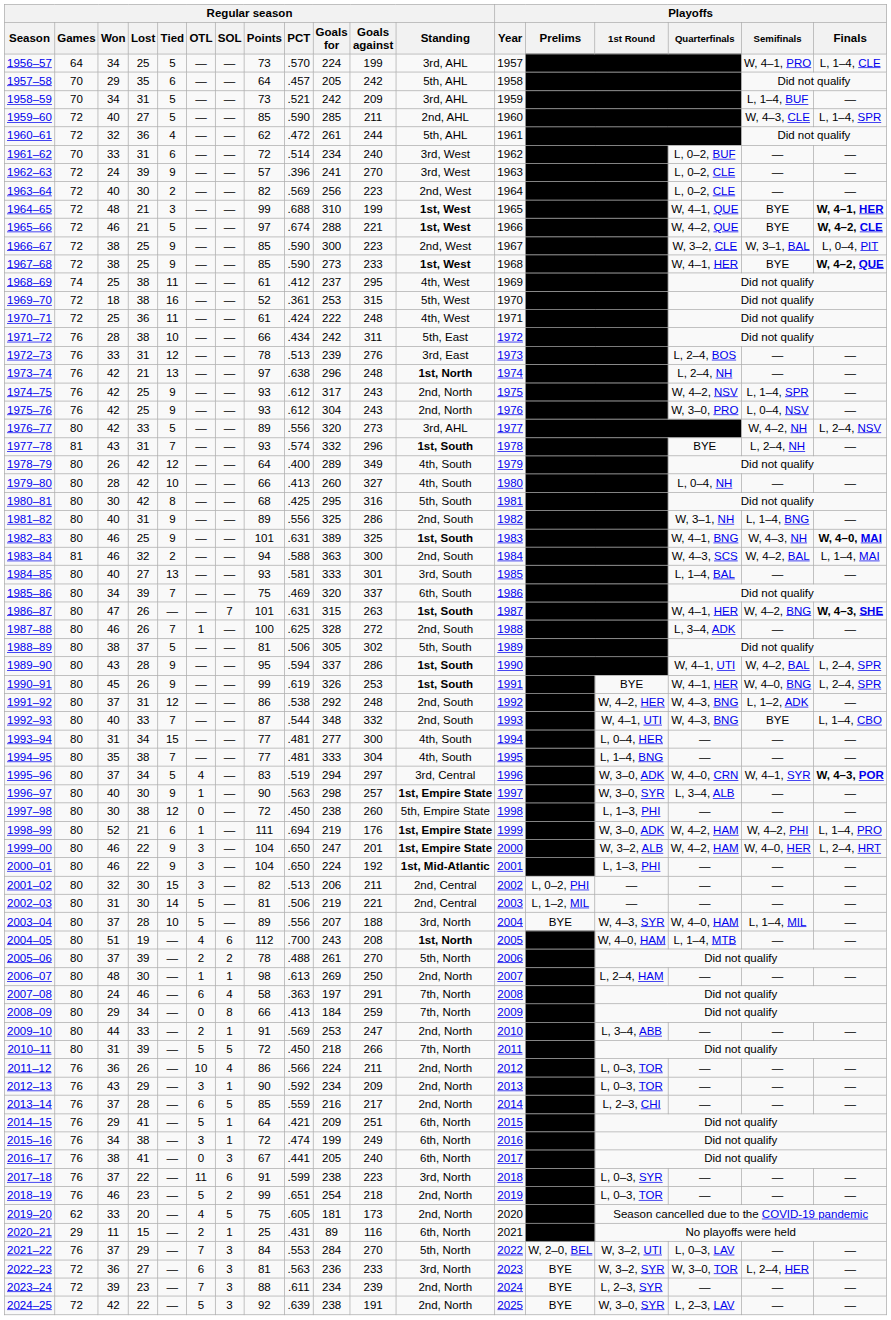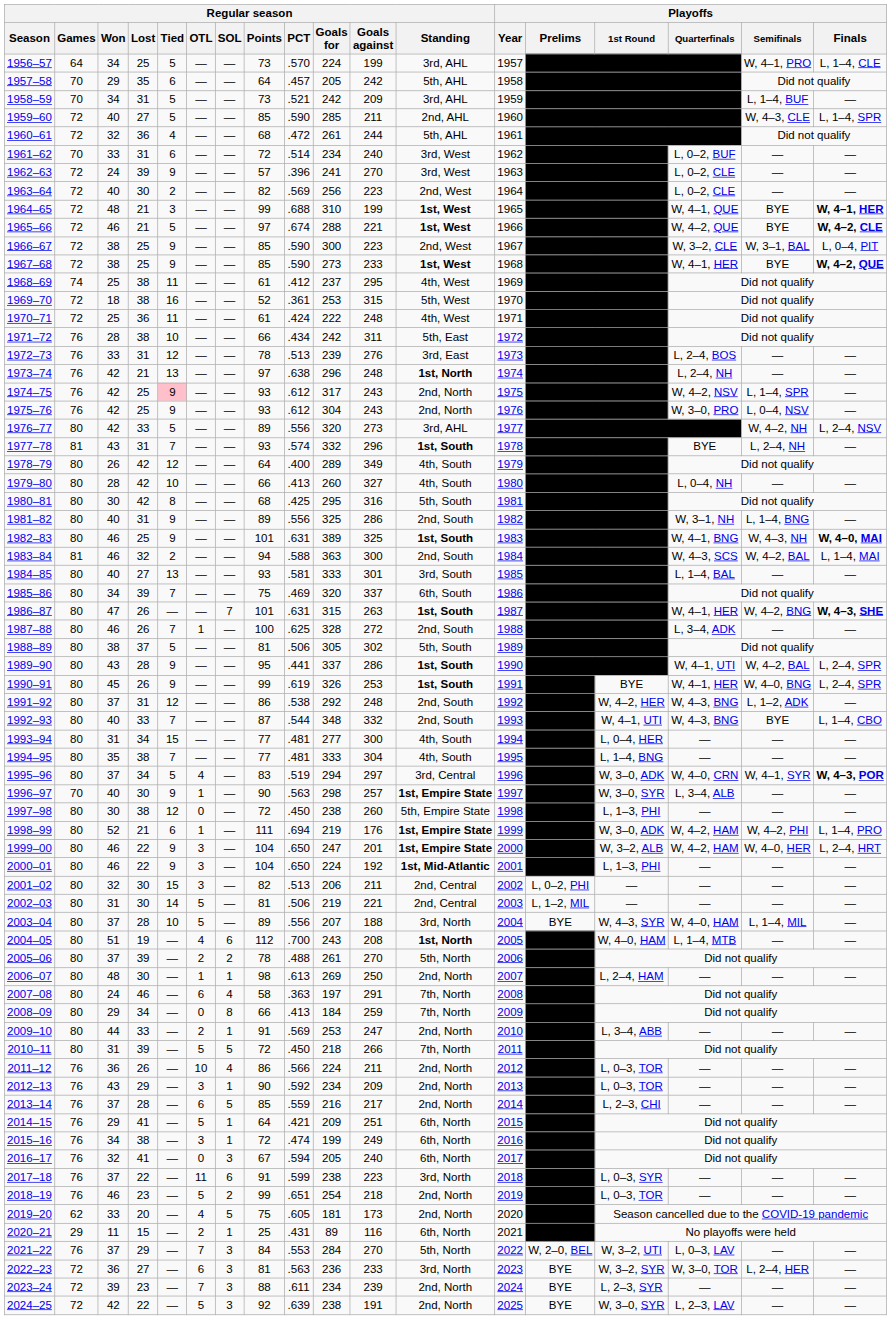1960–61 | Regular season / Points: 62 -> 68
1974–75 | Regular season / Tied: no background -> pink background
1989–90 | Regular season / PCT: .594 -> .441
1996–97 | Regular season / Games: 80 -> 70
2016–17 | Regular season / Won: 38 -> 32
2016–17 | Regular season / PCT: .441 -> .594
